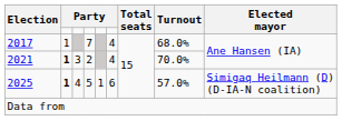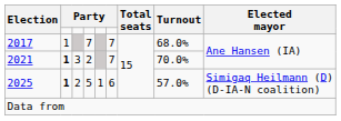2017 | column 6: 4 -> 7
2021 | column 6: 4 -> 7
2025 | column 3: 4 -> 2
